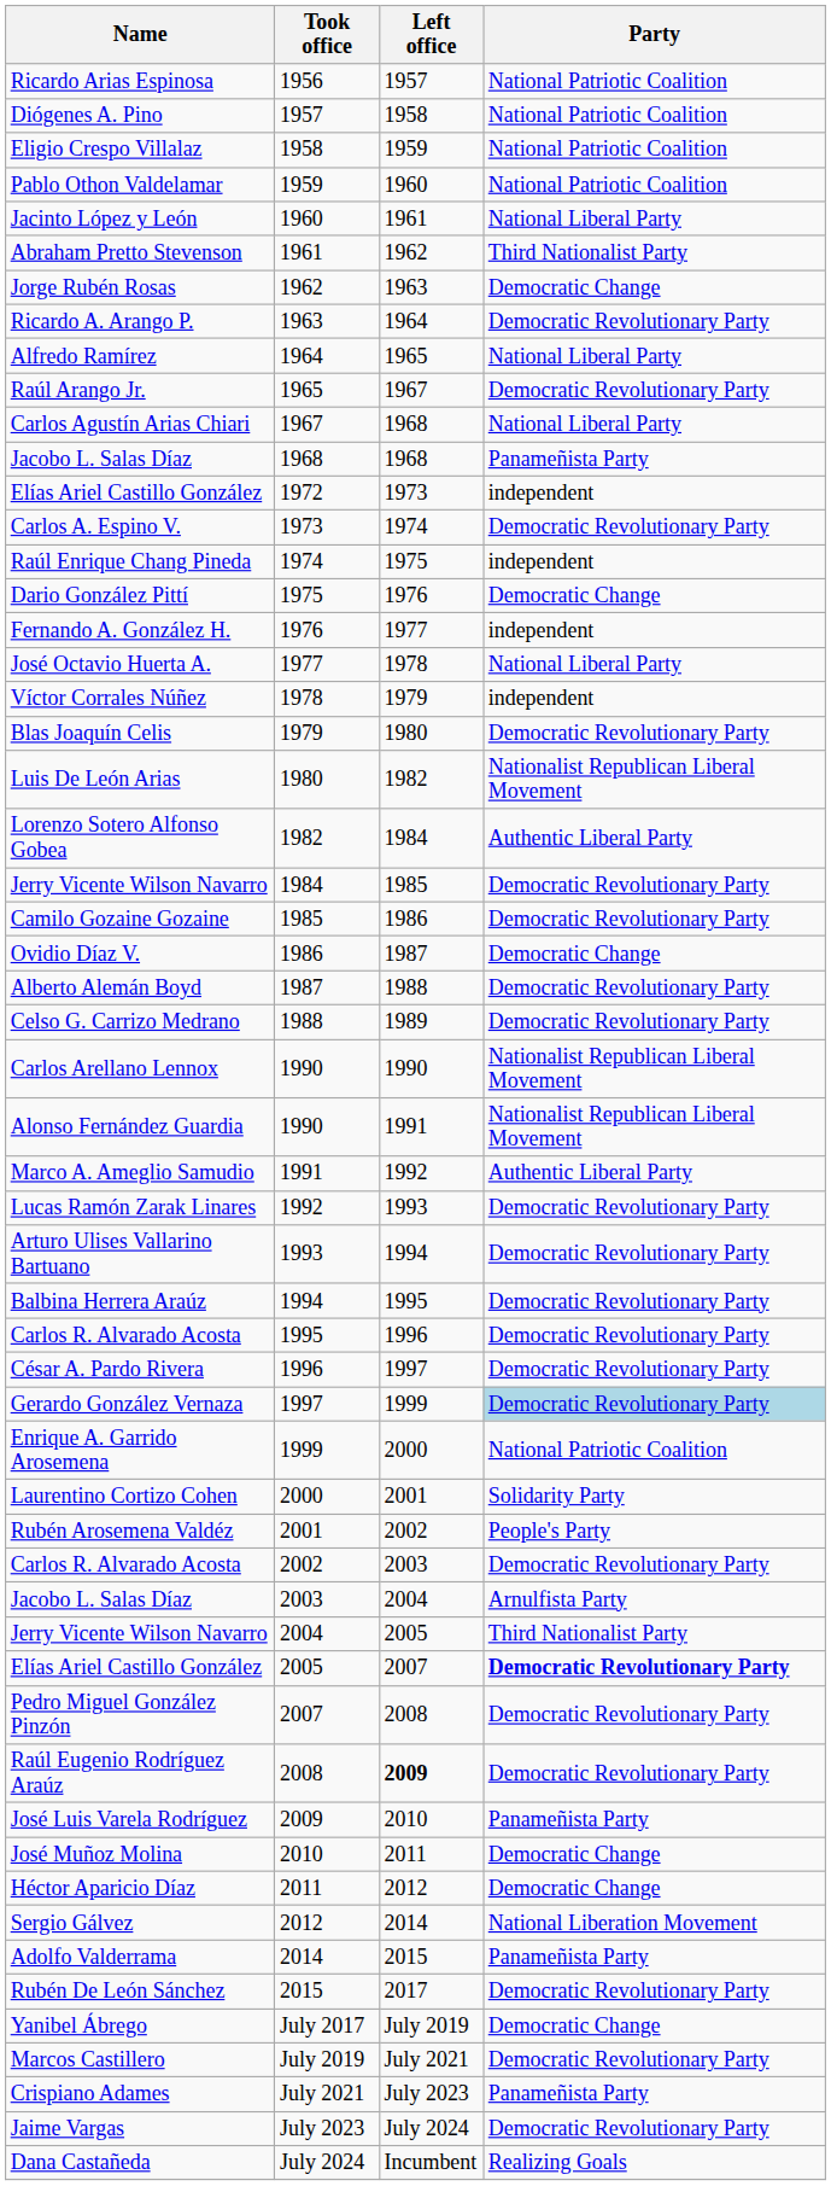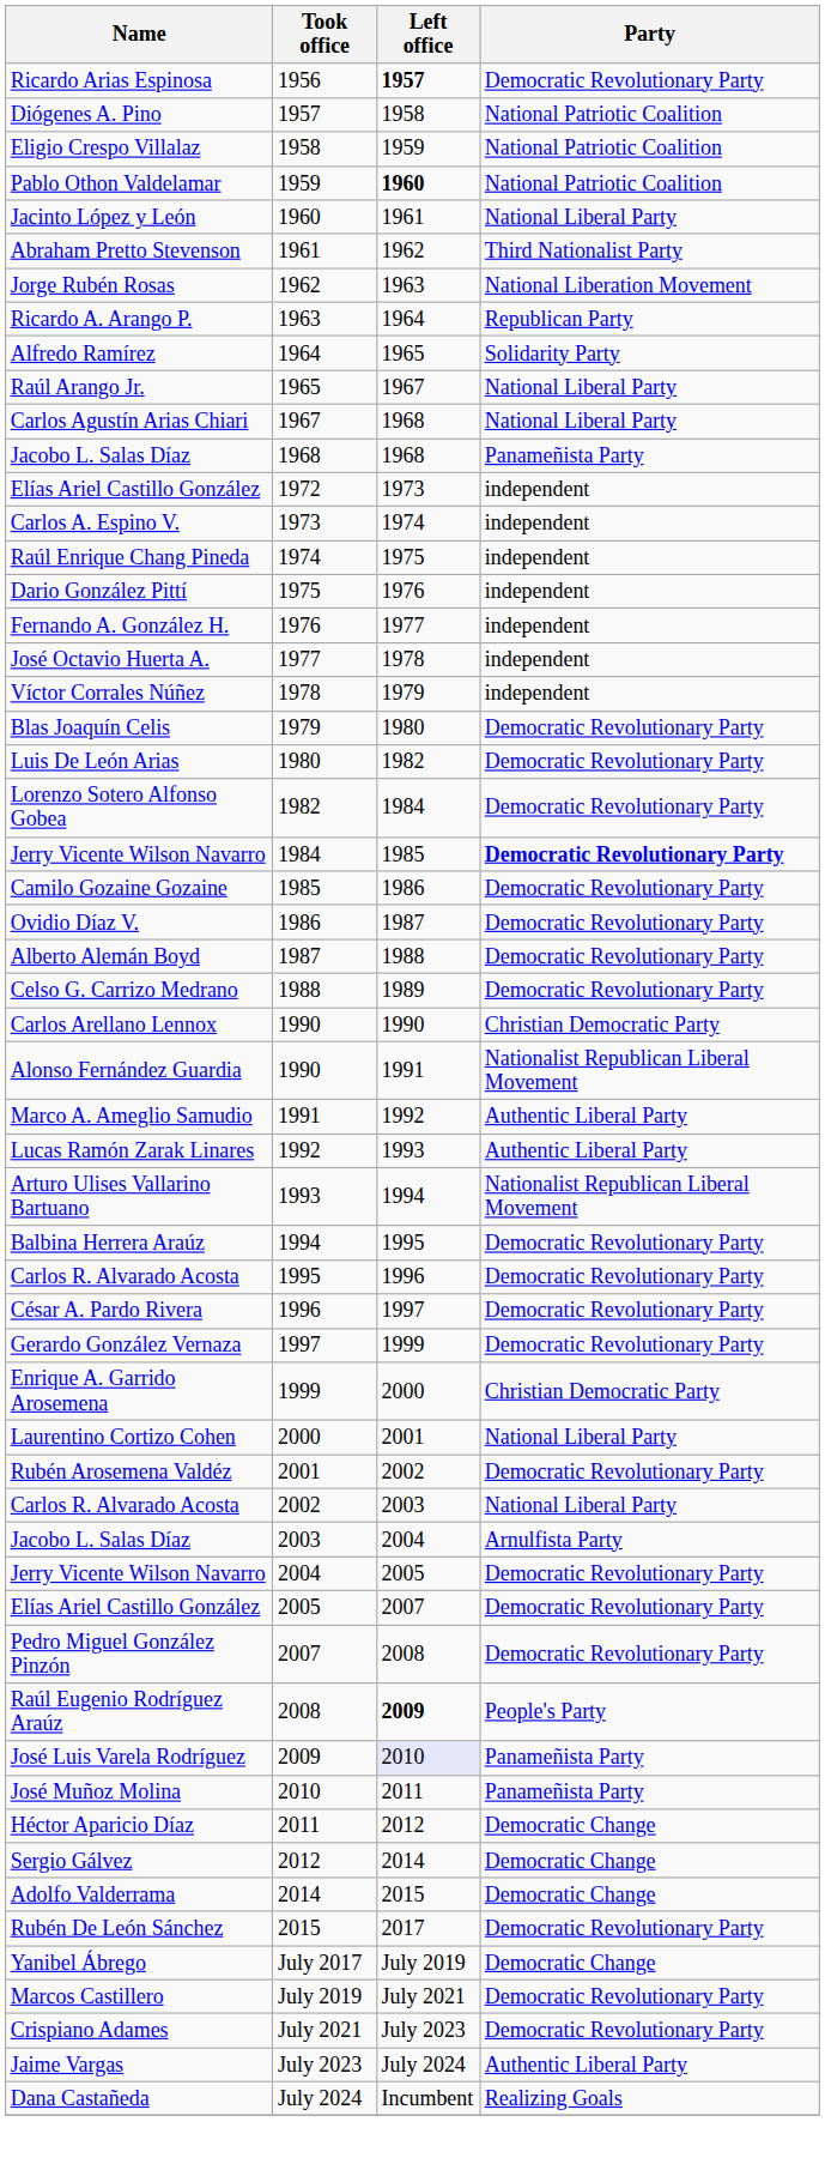Ricardo Arias Espinosa | Left office: normal -> bold
Ricardo Arias Espinosa | Party: National Patriotic Coalition -> Democratic Revolutionary Party
Pablo Othon Valdelamar | Left office: normal -> bold
Jorge Rubén Rosas | Party: Democratic Change -> National Liberation Movement
Ricardo A. Arango P. | Party: Democratic Revolutionary Party -> Republican Party
Alfredo Ramírez | Party: National Liberal Party -> Solidarity Party
Raúl Arango Jr. | Party: Democratic Revolutionary Party -> National Liberal Party
Carlos A. Espino V. | Party: Democratic Revolutionary Party -> independent
Dario González Pittí | Party: Democratic Change -> independent
José Octavio Huerta A. | Party: National Liberal Party -> independent
Luis De León Arias | Party: Nationalist Republican Liberal Movement -> Democratic Revolutionary Party
Lorenzo Sotero Alfonso Gobea | Party: Authentic Liberal Party -> Democratic Revolutionary Party
Jerry Vicente Wilson Navarro / 1984 | Party: normal -> bold
Ovidio Díaz V. | Party: Democratic Change -> Democratic Revolutionary Party
Carlos Arellano Lennox | Party: Nationalist Republican Liberal Movement -> Christian Democratic Party
Lucas Ramón Zarak Linares | Party: Democratic Revolutionary Party -> Authentic Liberal Party
Arturo Ulises Vallarino Bartuano | Party: Democratic Revolutionary Party -> Nationalist Republican Liberal Movement
Gerardo González Vernaza | Party: lightblue background -> no background
Enrique A. Garrido Arosemena | Party: National Patriotic Coalition -> Christian Democratic Party
Laurentino Cortizo Cohen | Party: Solidarity Party -> National Liberal Party
Rubén Arosemena Valdéz | Party: People's Party -> Democratic Revolutionary Party
Carlos R. Alvarado Acosta / 2002 | Party: Democratic Revolutionary Party -> National Liberal Party
Jerry Vicente Wilson Navarro / 2004 | Party: Third Nationalist Party -> Democratic Revolutionary Party
Elías Ariel Castillo González / 2005 | Party: bold -> normal
Raúl Eugenio Rodríguez Araúz | Party: Democratic Revolutionary Party -> People's Party
José Luis Varela Rodríguez | Left office: no background -> lavender background
José Muñoz Molina | Party: Democratic Change -> Panameñista Party
Sergio Gálvez | Party: National Liberation Movement -> Democratic Change
Adolfo Valderrama | Party: Panameñista Party -> Democratic Change
Crispiano Adames | Party: Panameñista Party -> Democratic Revolutionary Party
Jaime Vargas | Party: Democratic Revolutionary Party -> Authentic Liberal Party
